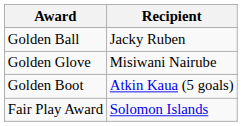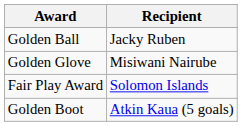rows swapped: Golden Boot <-> Fair Play Award
